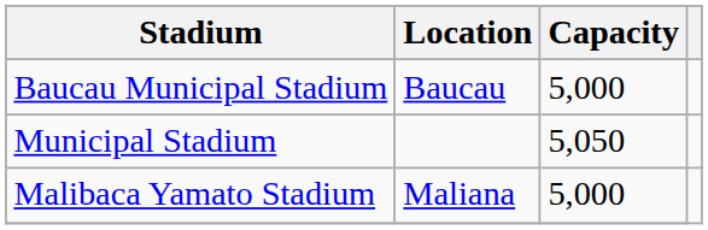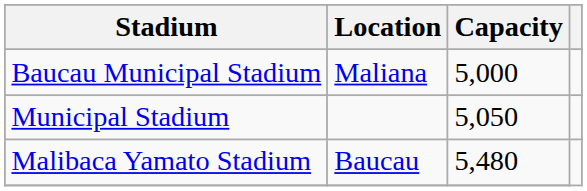Baucau Municipal Stadium | Location: Baucau -> Maliana
Malibaca Yamato Stadium | Location: Maliana -> Baucau
Malibaca Yamato Stadium | Capacity: 5,000 -> 5,480
